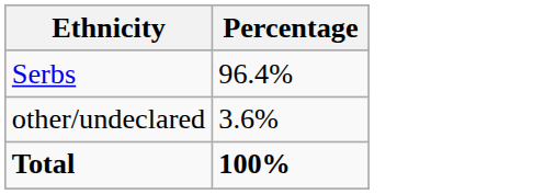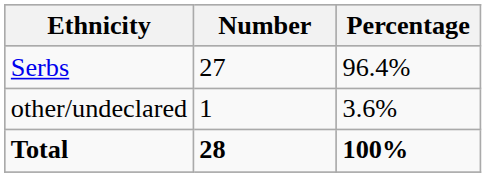+ column: Number | 27 | 1 | 28
